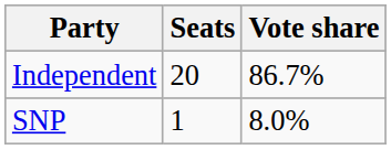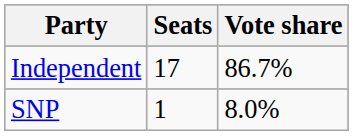Independent | Seats: 20 -> 17
